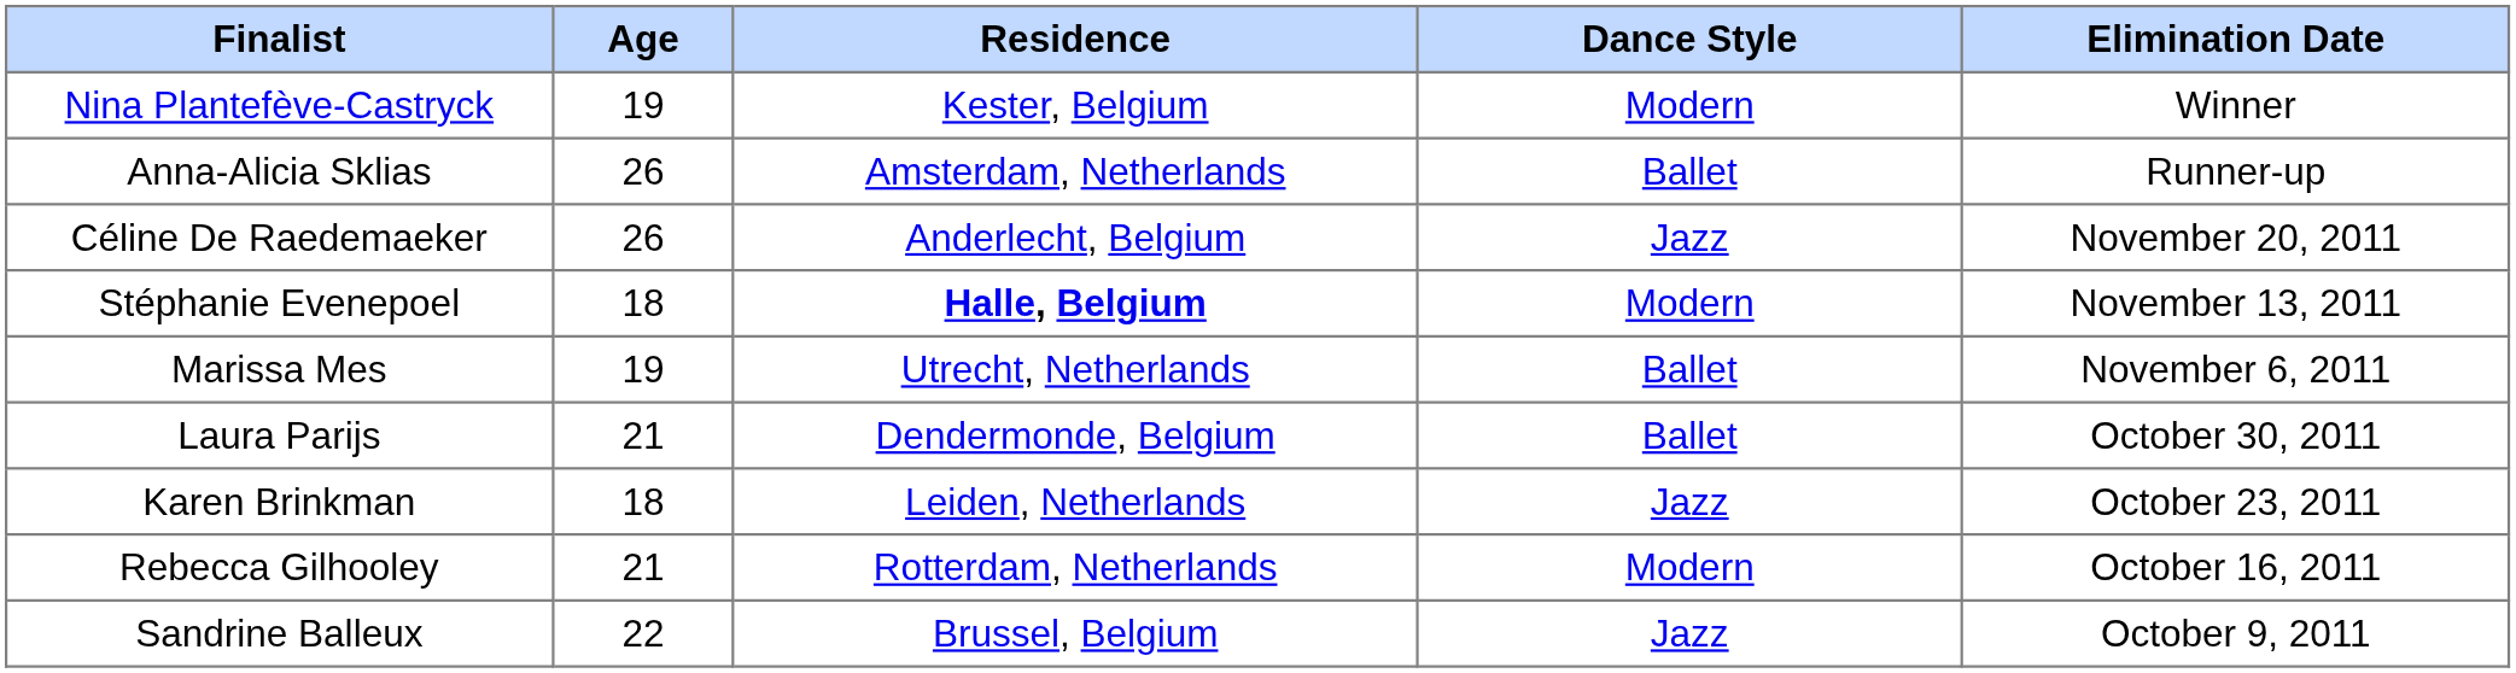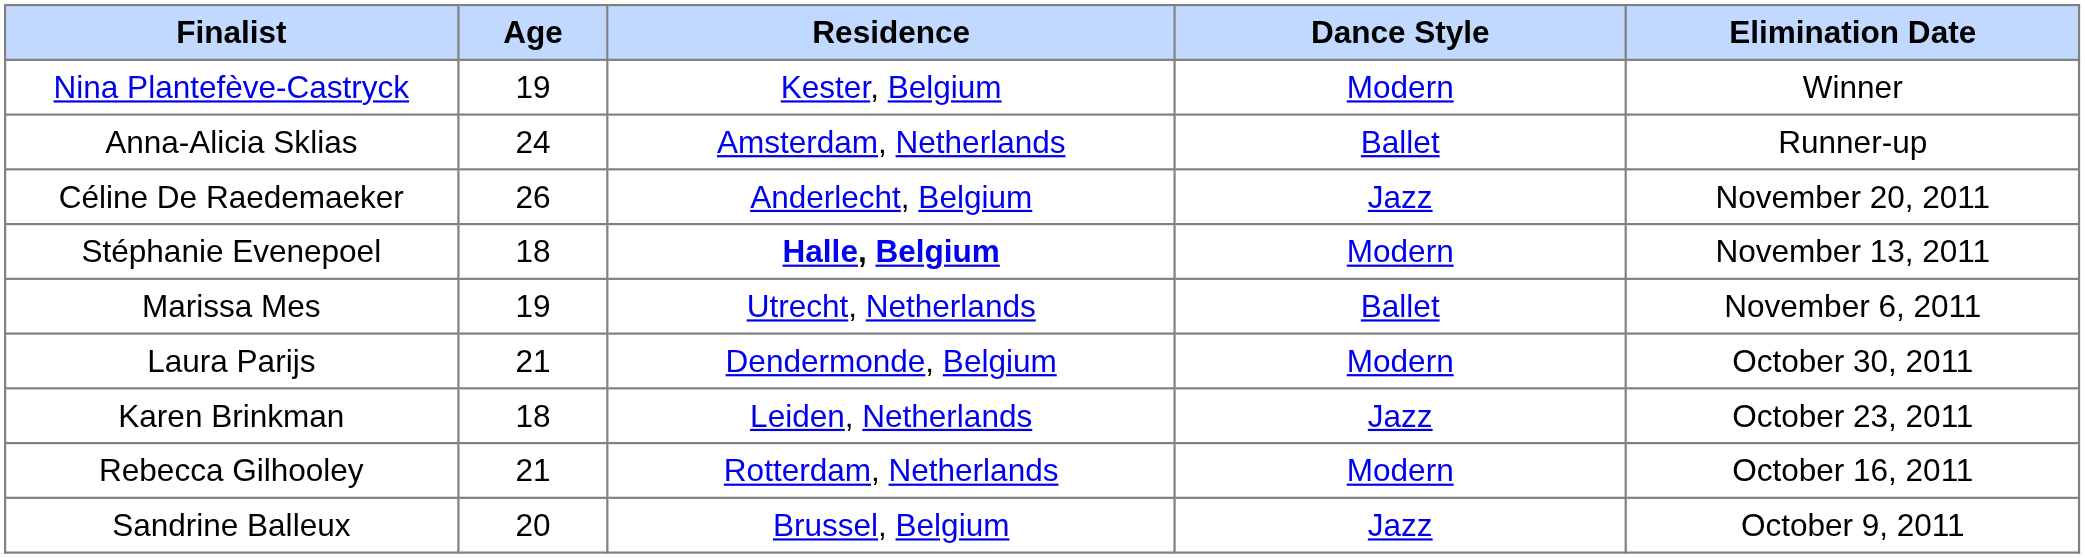Anna-Alicia Sklias | Age: 26 -> 24
Laura Parijs | Dance Style: Ballet -> Modern
Sandrine Balleux | Age: 22 -> 20
